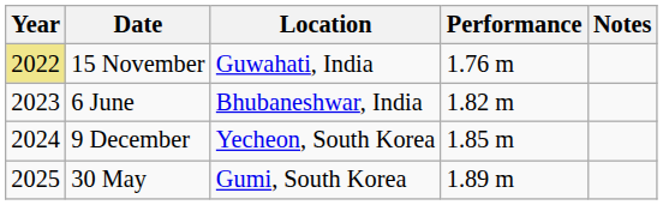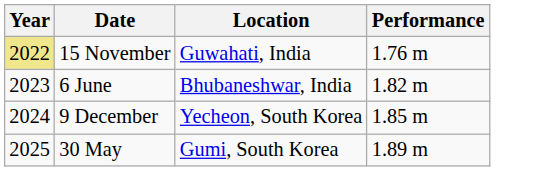- column: Notes
